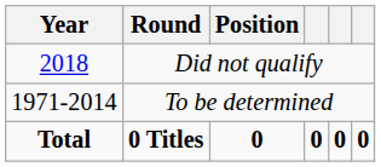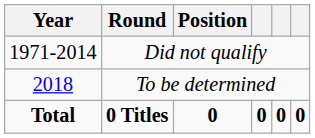Did not qualify | Year: 2018 -> 1971-2014
To be determined | Year: 1971-2014 -> 2018
